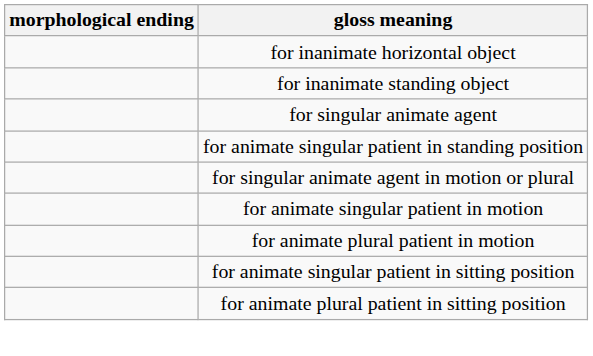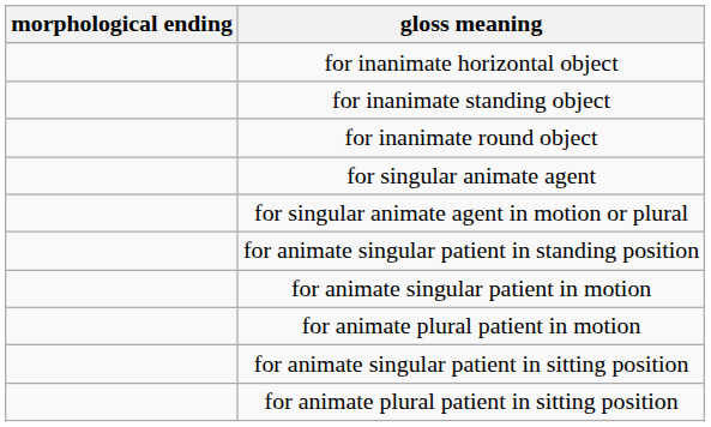+ row: for inanimate round object
rows swapped: for singular animate agent in motion or plural <-> for animate singular patient in standing position
